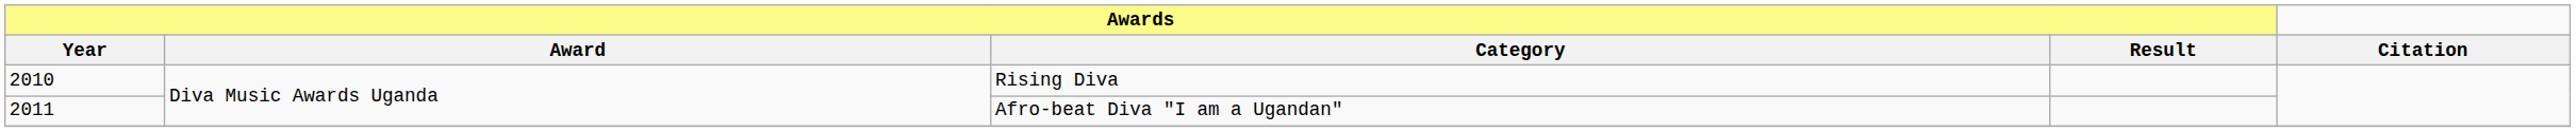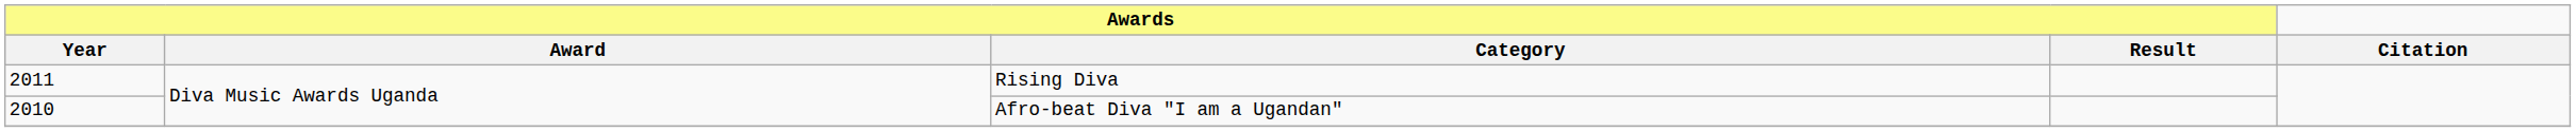Rising Diva | Awards / Year: 2010 -> 2011
Afro-beat Diva "I am a Ugandan" | Awards / Year: 2011 -> 2010
